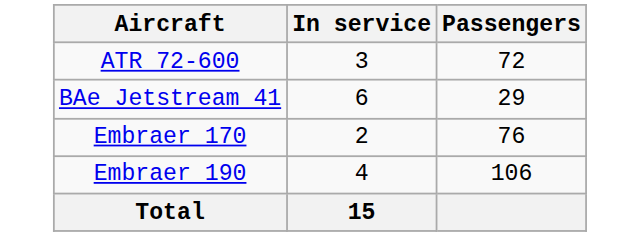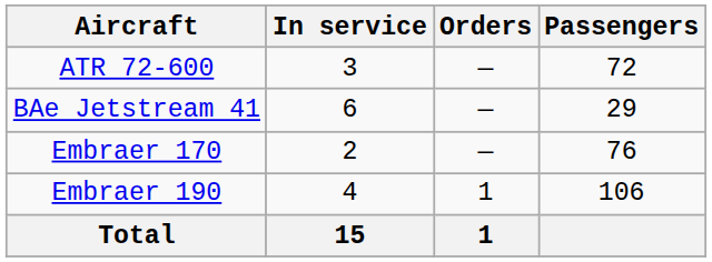+ column: Orders | — | — | — | 1 | 1
